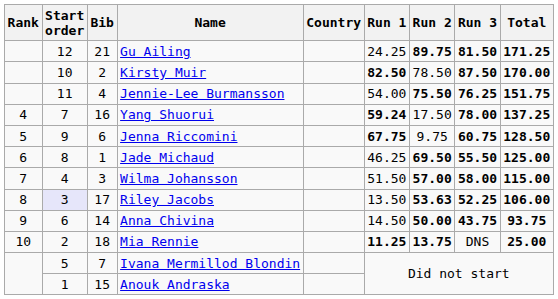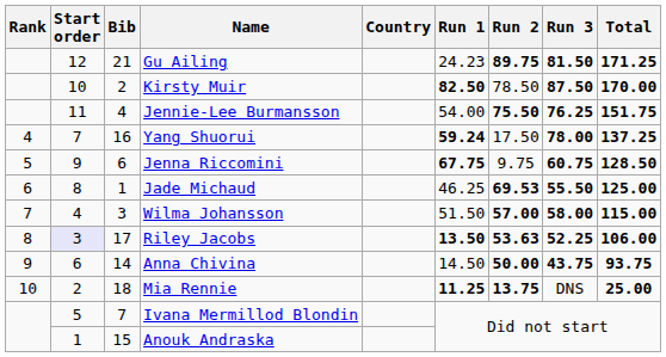Gu Ailing | Run 1: 24.25 -> 24.23
Jade Michaud | Run 2: 69.50 -> 69.53
Riley Jacobs | Run 1: normal -> bold
